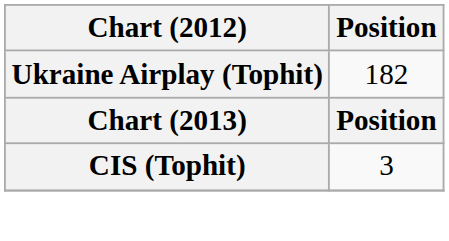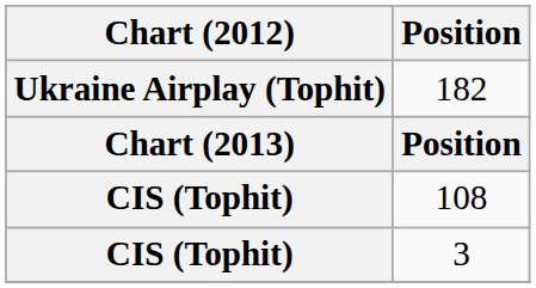+ row: CIS (Tophit) | 108
